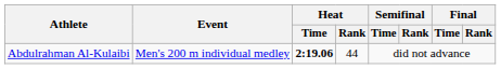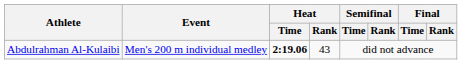Abdulrahman Al-Kulaibi | Heat / Rank: 44 -> 43
